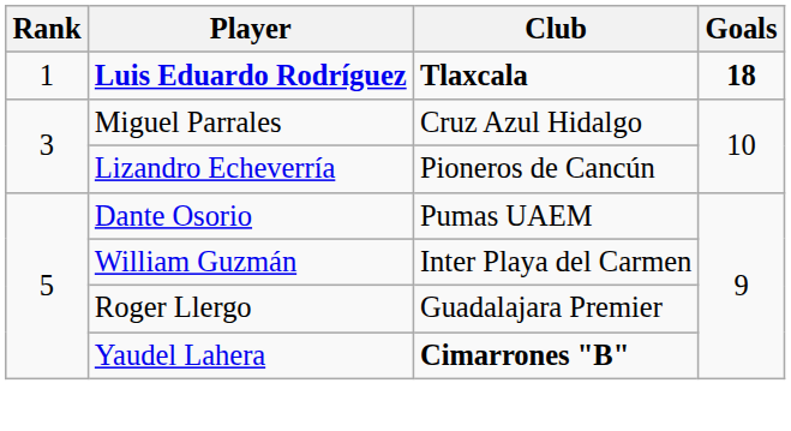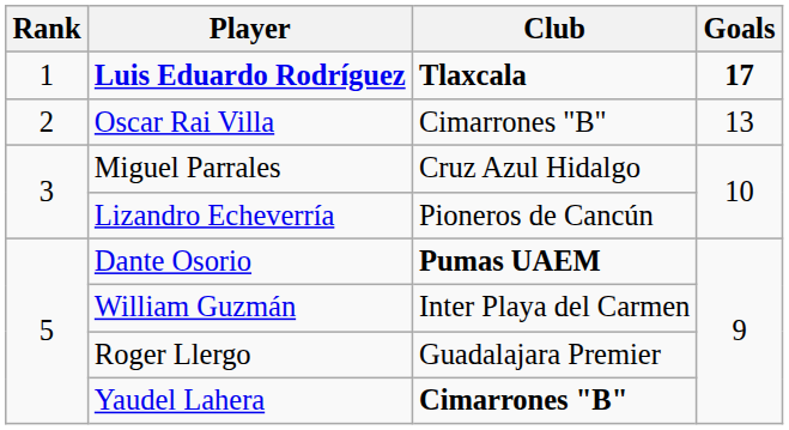Luis Eduardo Rodríguez | Goals: 18 -> 17
+ row: 2 | Oscar Rai Villa | Cimarrones "B" | 13
Dante Osorio | Club: normal -> bold
